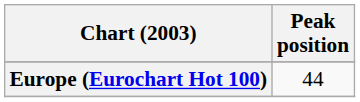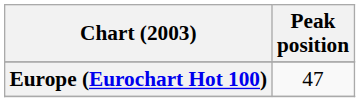Europe (Eurochart Hot 100) | Peak position: 44 -> 47
